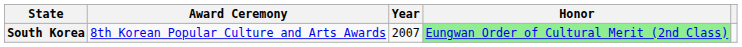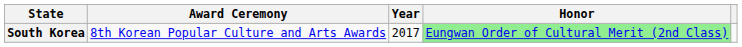South Korea | Year: 2007 -> 2017
